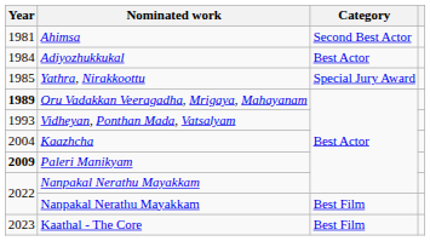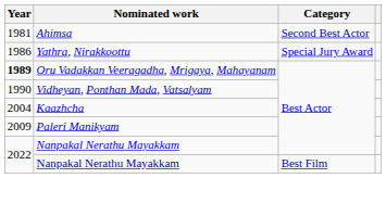- row: 1984 | Adiyozhukkukal | Best Actor
Yathra, Nirakkoottu | Year: 1985 -> 1986
Vidheyan, Ponthan Mada, Vatsalyam | Year: 1993 -> 1990
Paleri Manikyam | Year: bold -> normal
- row: 2023 | Kaathal - The Core | Best Film
